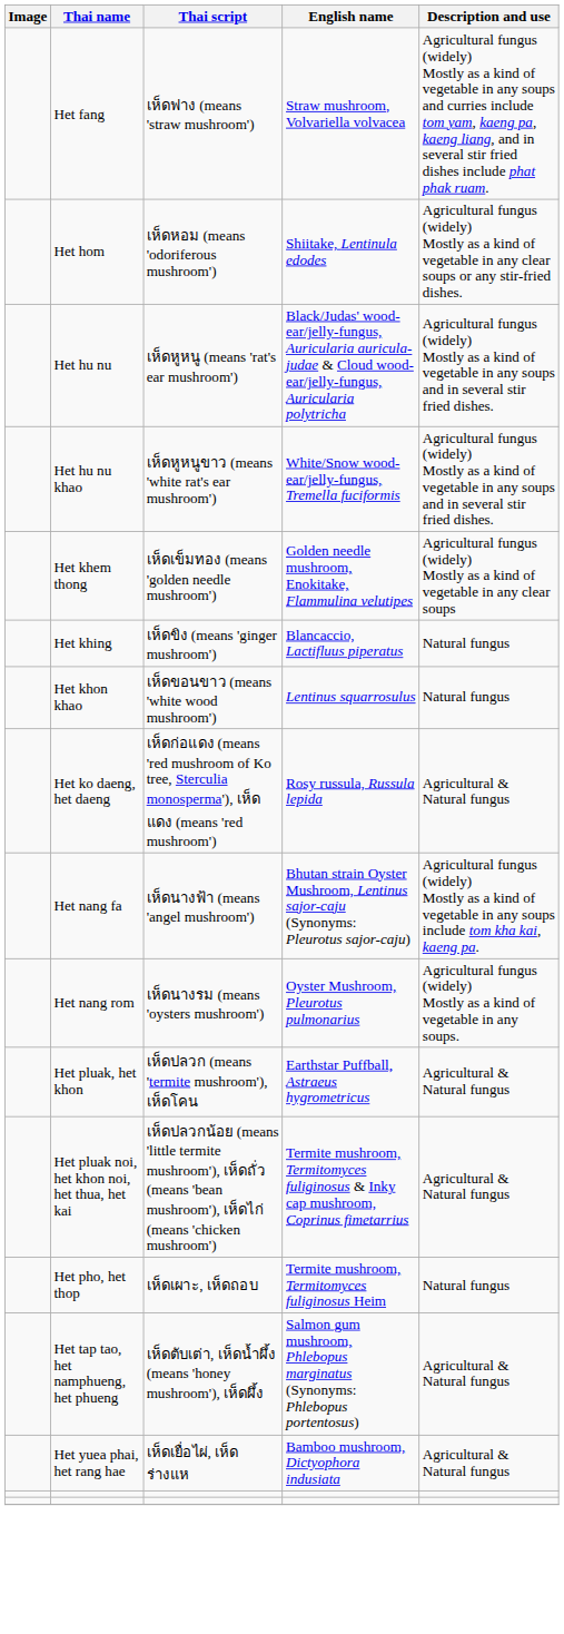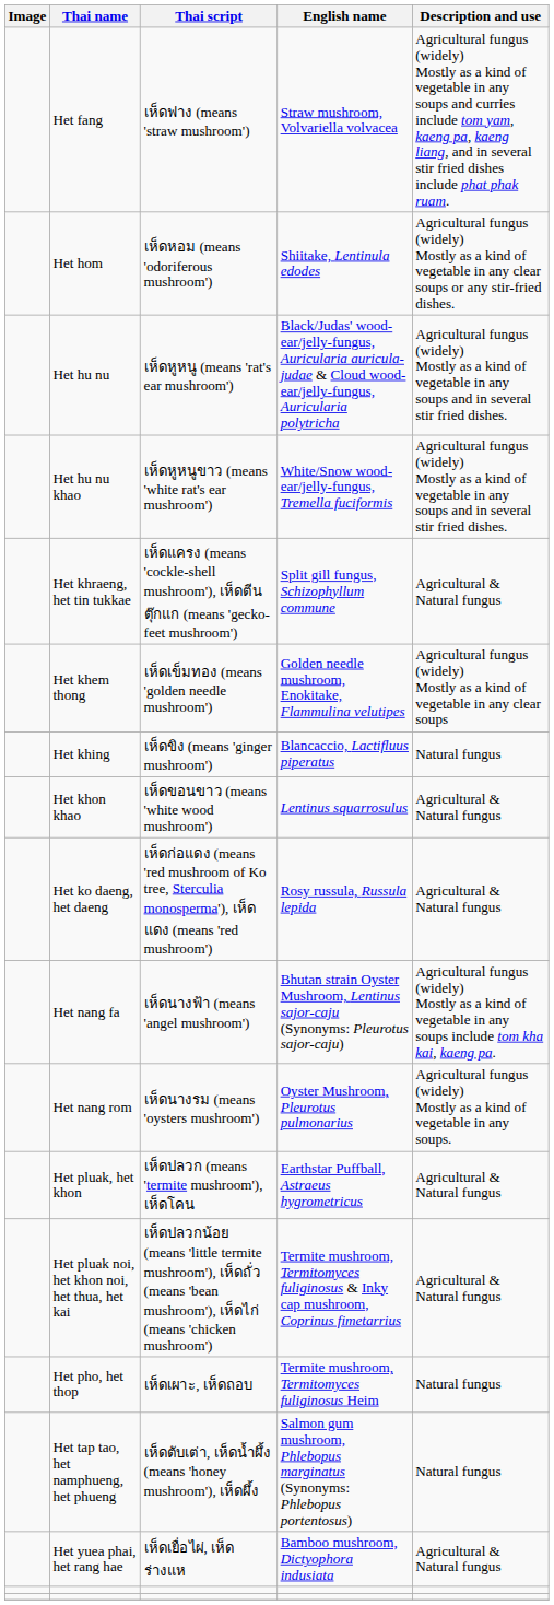+ row: Het khraeng, het tin tukkae | เห็ดแครง (means 'cockle-shell mushroom'), เห็ดตีนตุ๊กแก (means 'gecko-feet mushroom') | Split gill fungus, Schizophyllum commune | Agricultural & Natural fungus
Het khon khao | Description and use: Natural fungus -> Agricultural & Natural fungus
Het tap tao, het namphueng, het phueng | Description and use: Agricultural & Natural fungus -> Natural fungus
